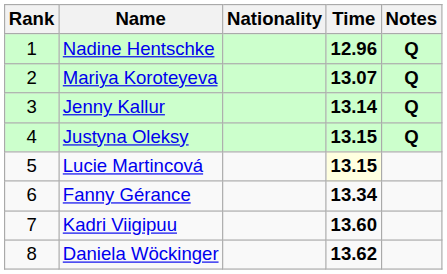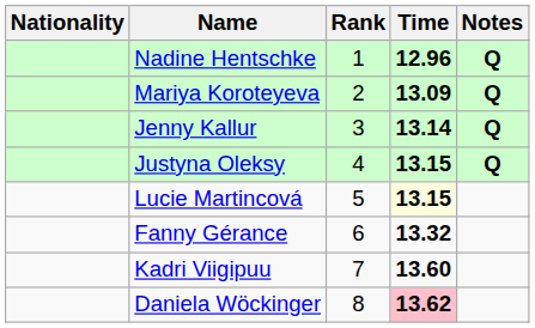columns swapped: Rank <-> Nationality
Mariya Koroteyeva | Time: 13.07 -> 13.09
Fanny Gérance | Time: 13.34 -> 13.32
Daniela Wöckinger | Time: no background -> pink background
